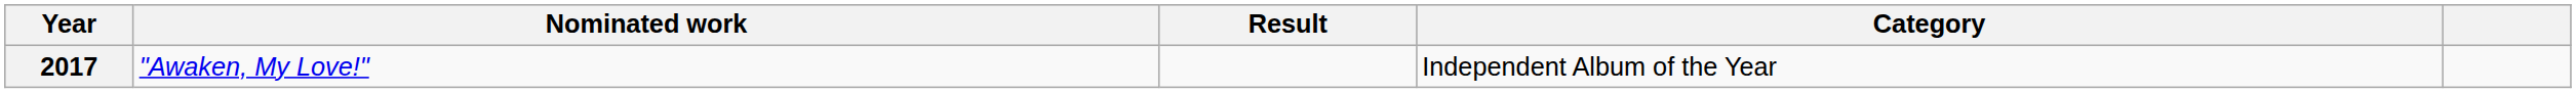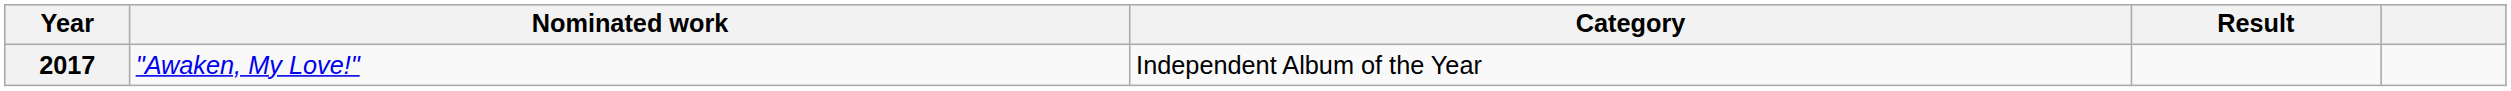columns swapped: Category <-> Result
